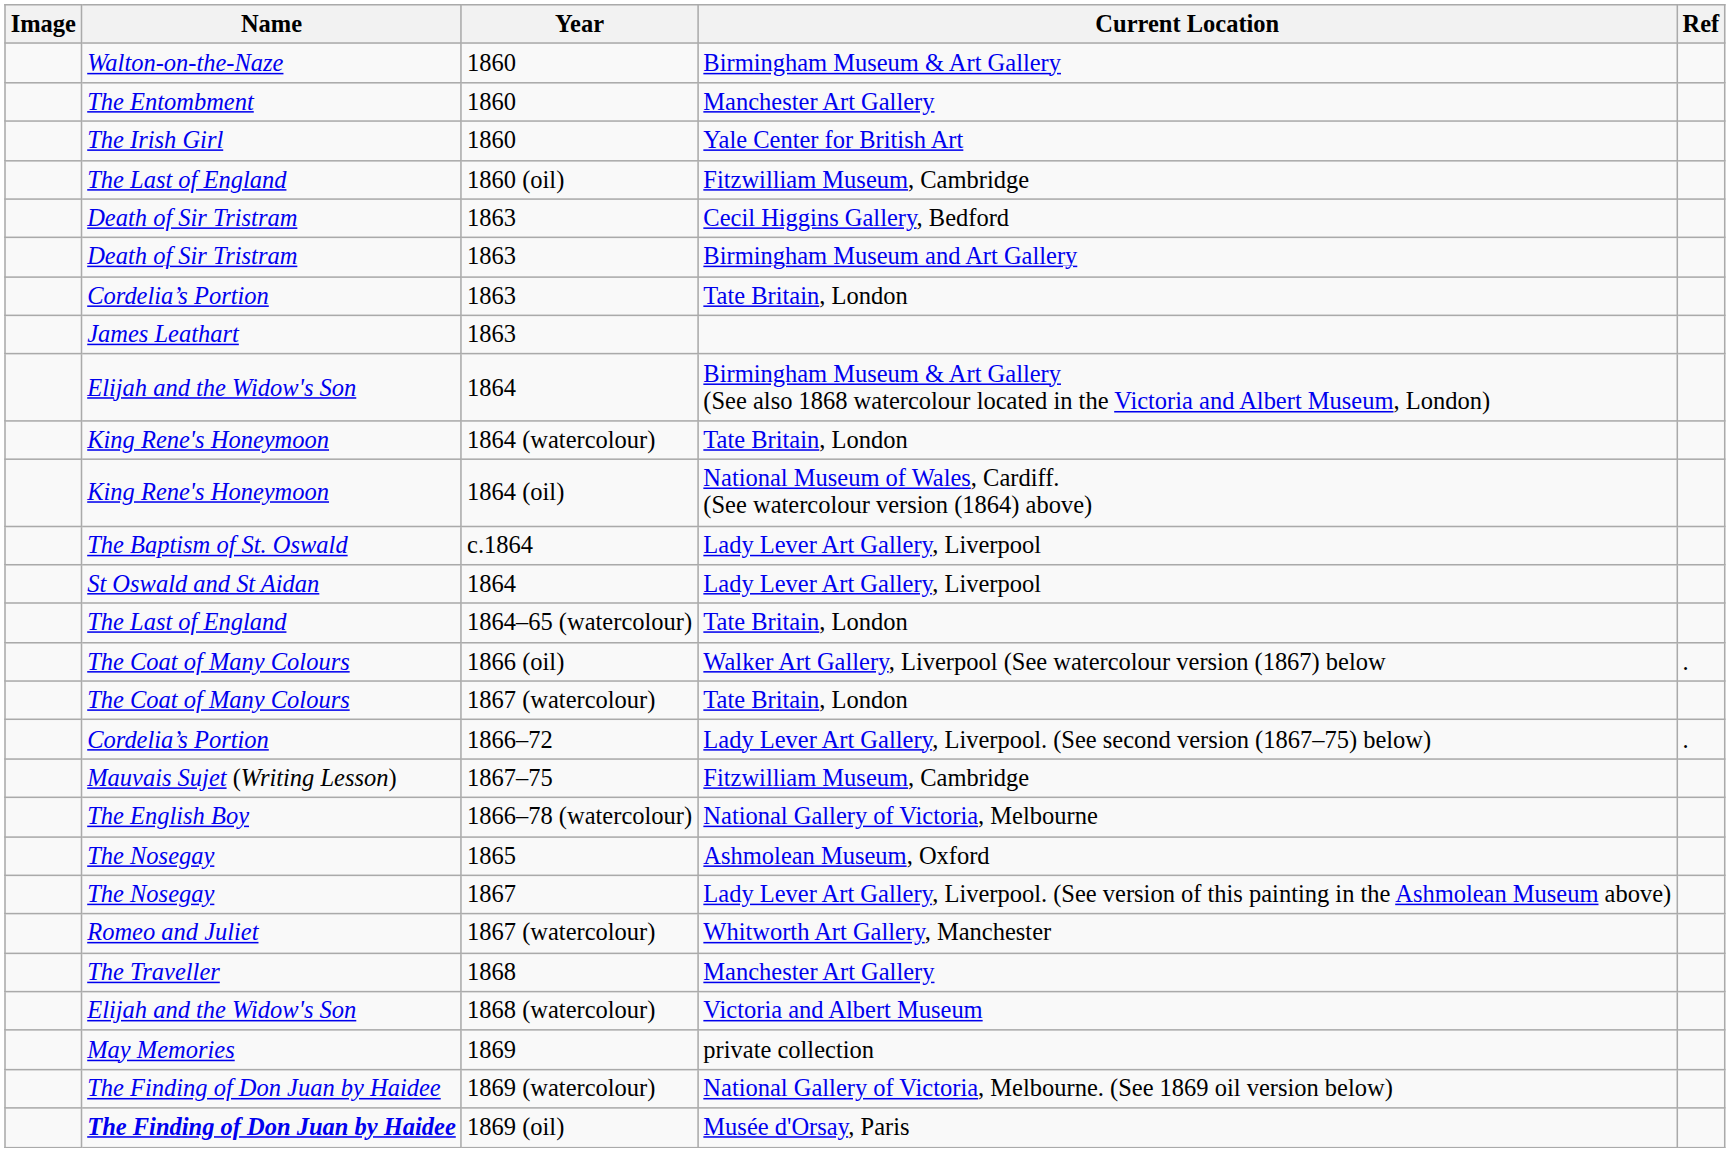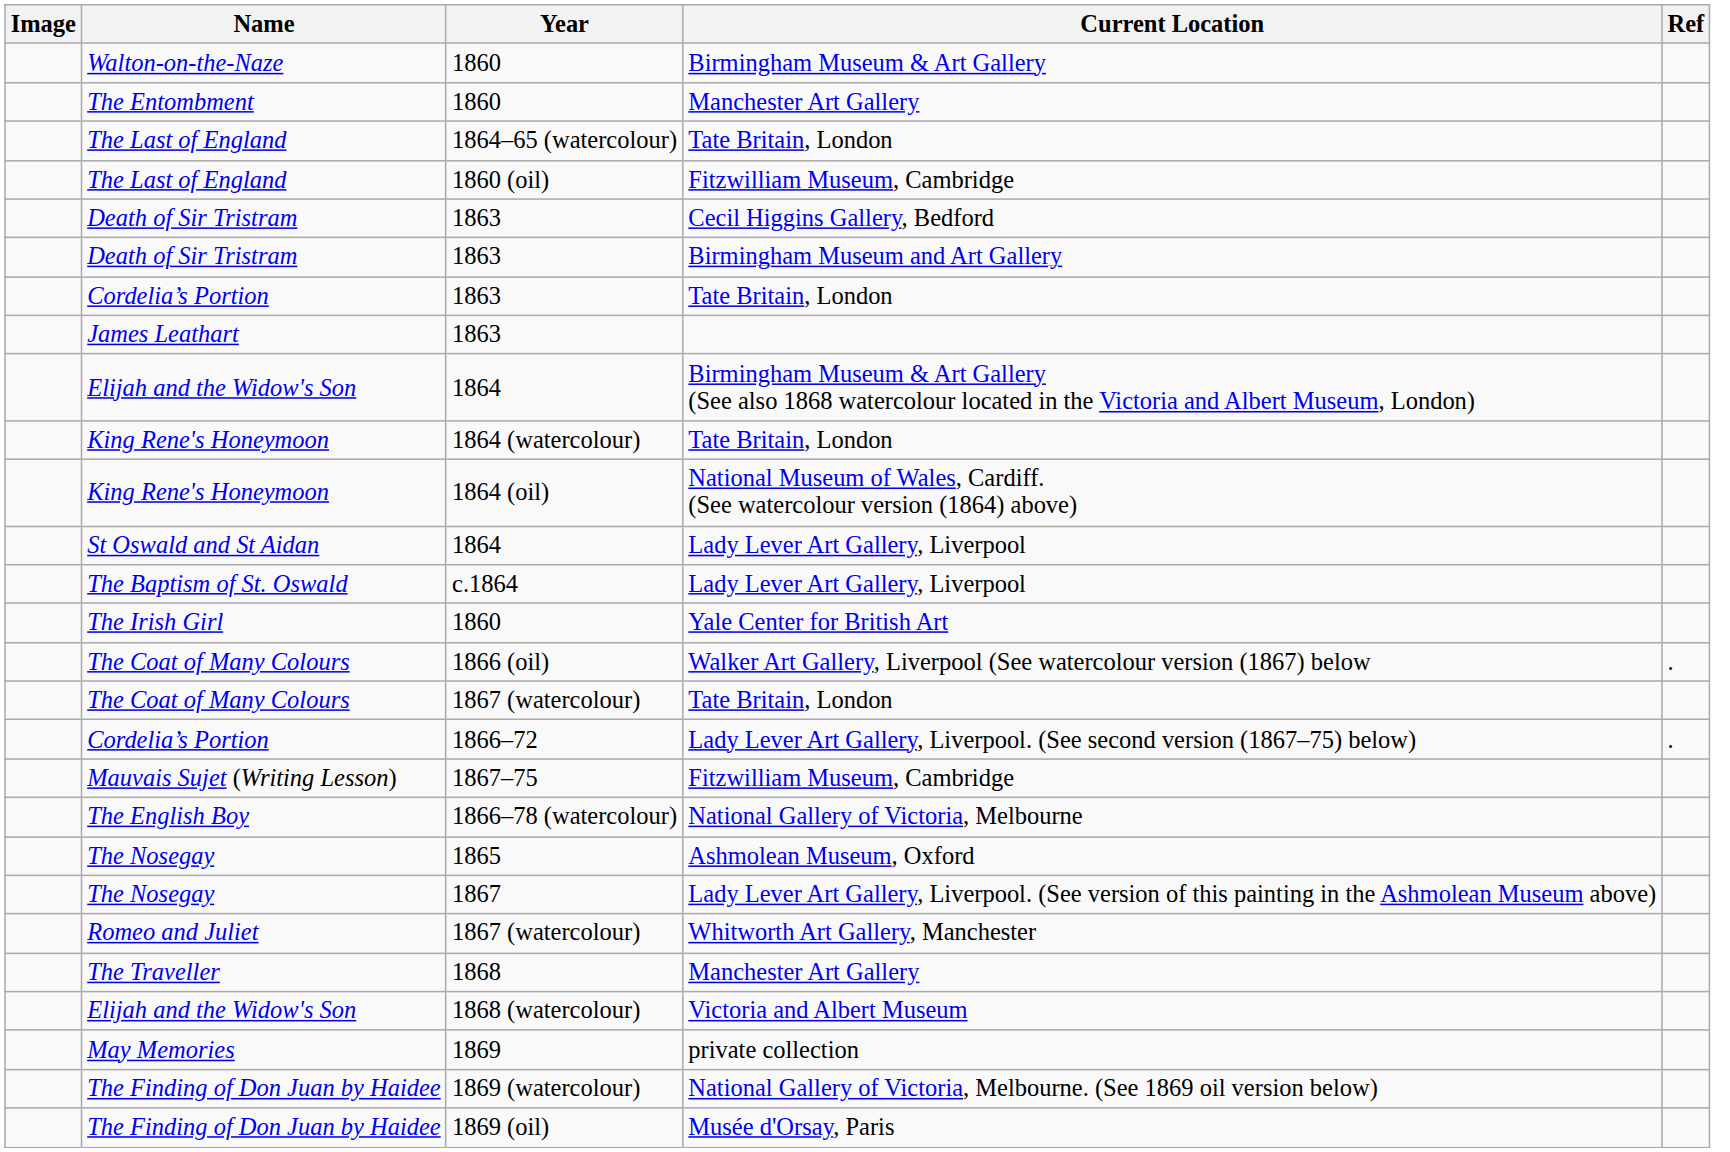rows swapped: Yale Center for British Art <-> 1864–65 (watercolour) / Tate Britain, London
rows swapped: 1864 / Lady Lever Art Gallery, Liverpool <-> c.1864 / Lady Lever Art Gallery, Liverpool
Musée d'Orsay, Paris | Name: bold -> normal
